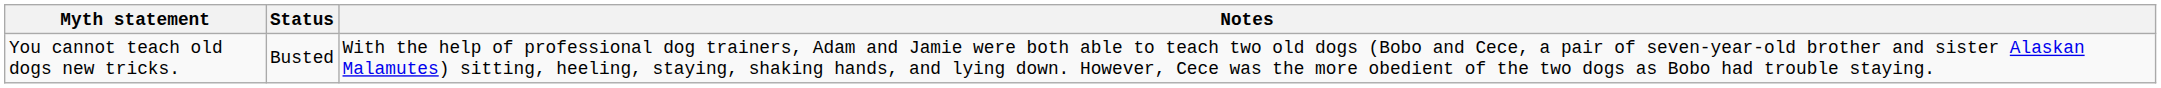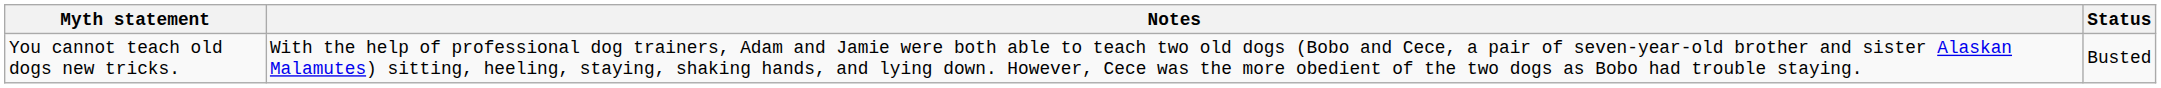columns swapped: Status <-> Notes
